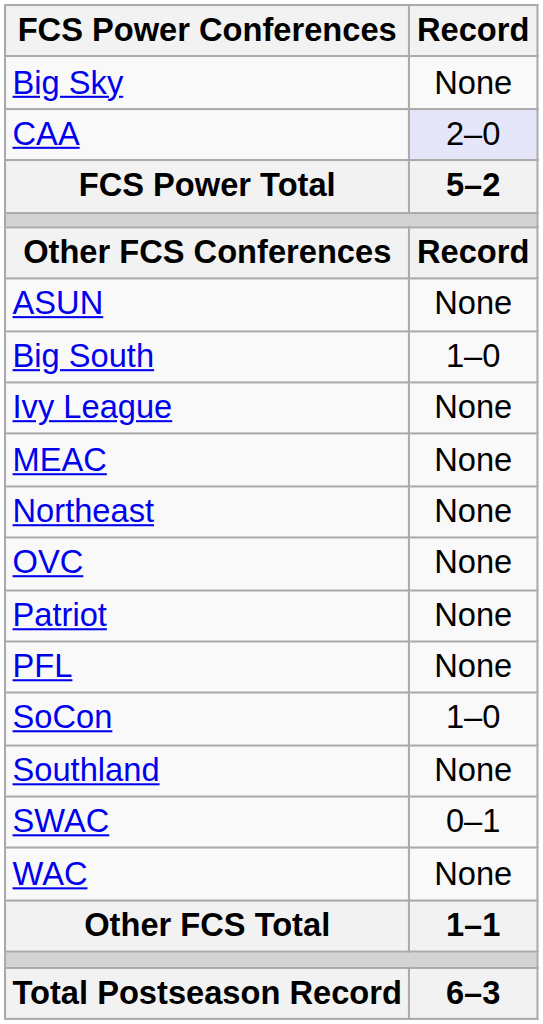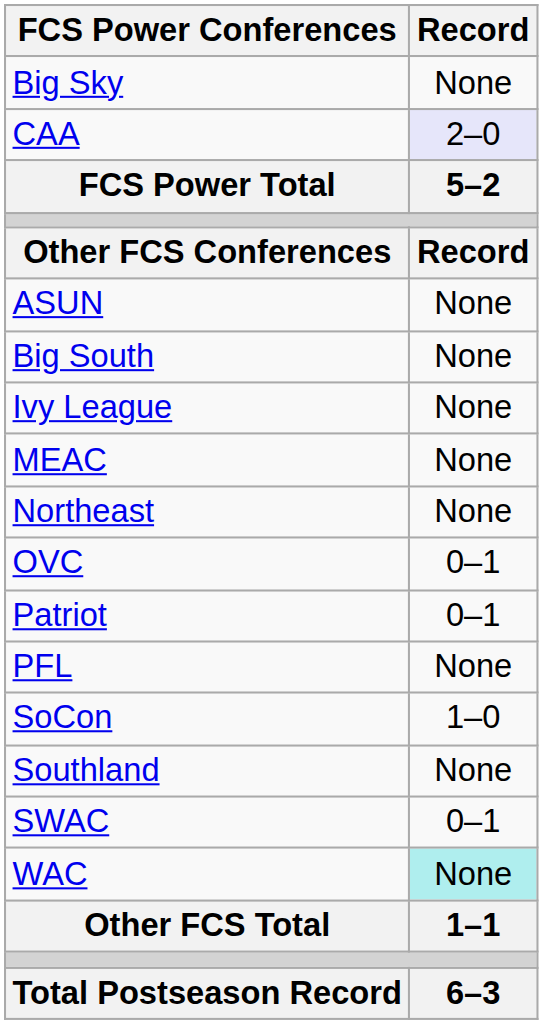Big South | Record: 1–0 -> None
OVC | Record: None -> 0–1
Patriot | Record: None -> 0–1
WAC | Record: no background -> paleturquoise background
